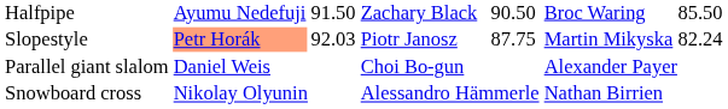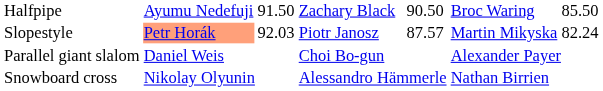Slopestyle | column 5: 87.75 -> 87.57
